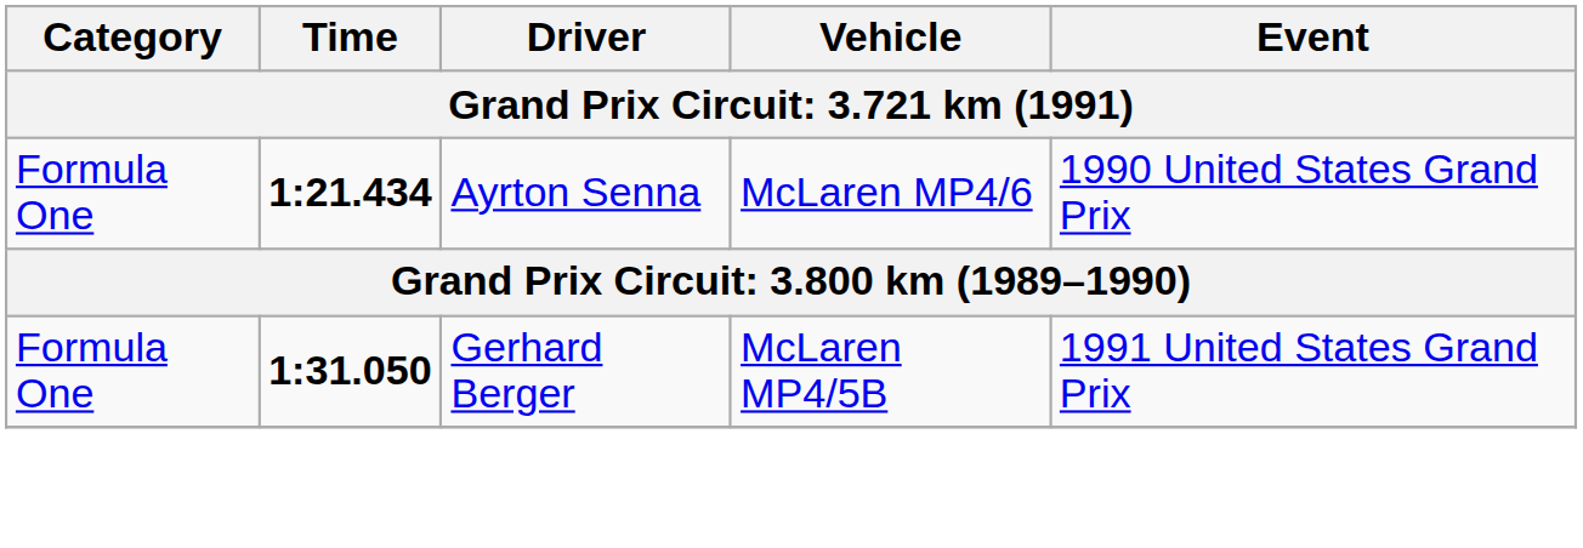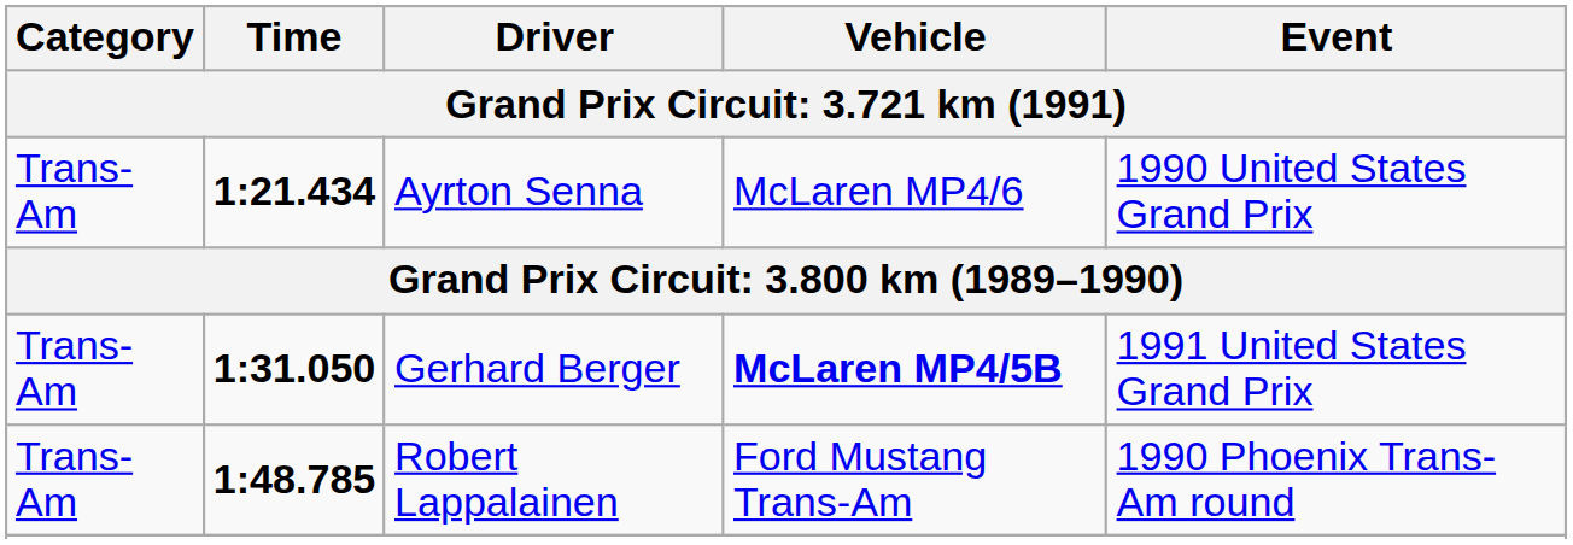Ayrton Senna | Category: Formula One -> Trans-Am
Gerhard Berger | Category: Formula One -> Trans-Am
Gerhard Berger | Vehicle: normal -> bold
+ row: Trans-Am | 1:48.785 | Robert Lappalainen | Ford Mustang Trans-Am | 1990 Phoenix Trans-Am round
